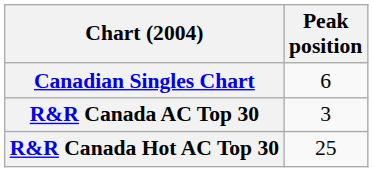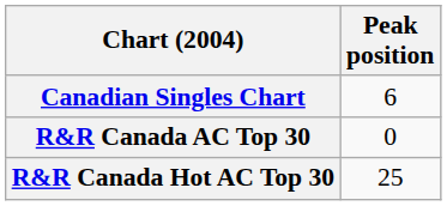R&R Canada AC Top 30 | Peak position: 3 -> 0
